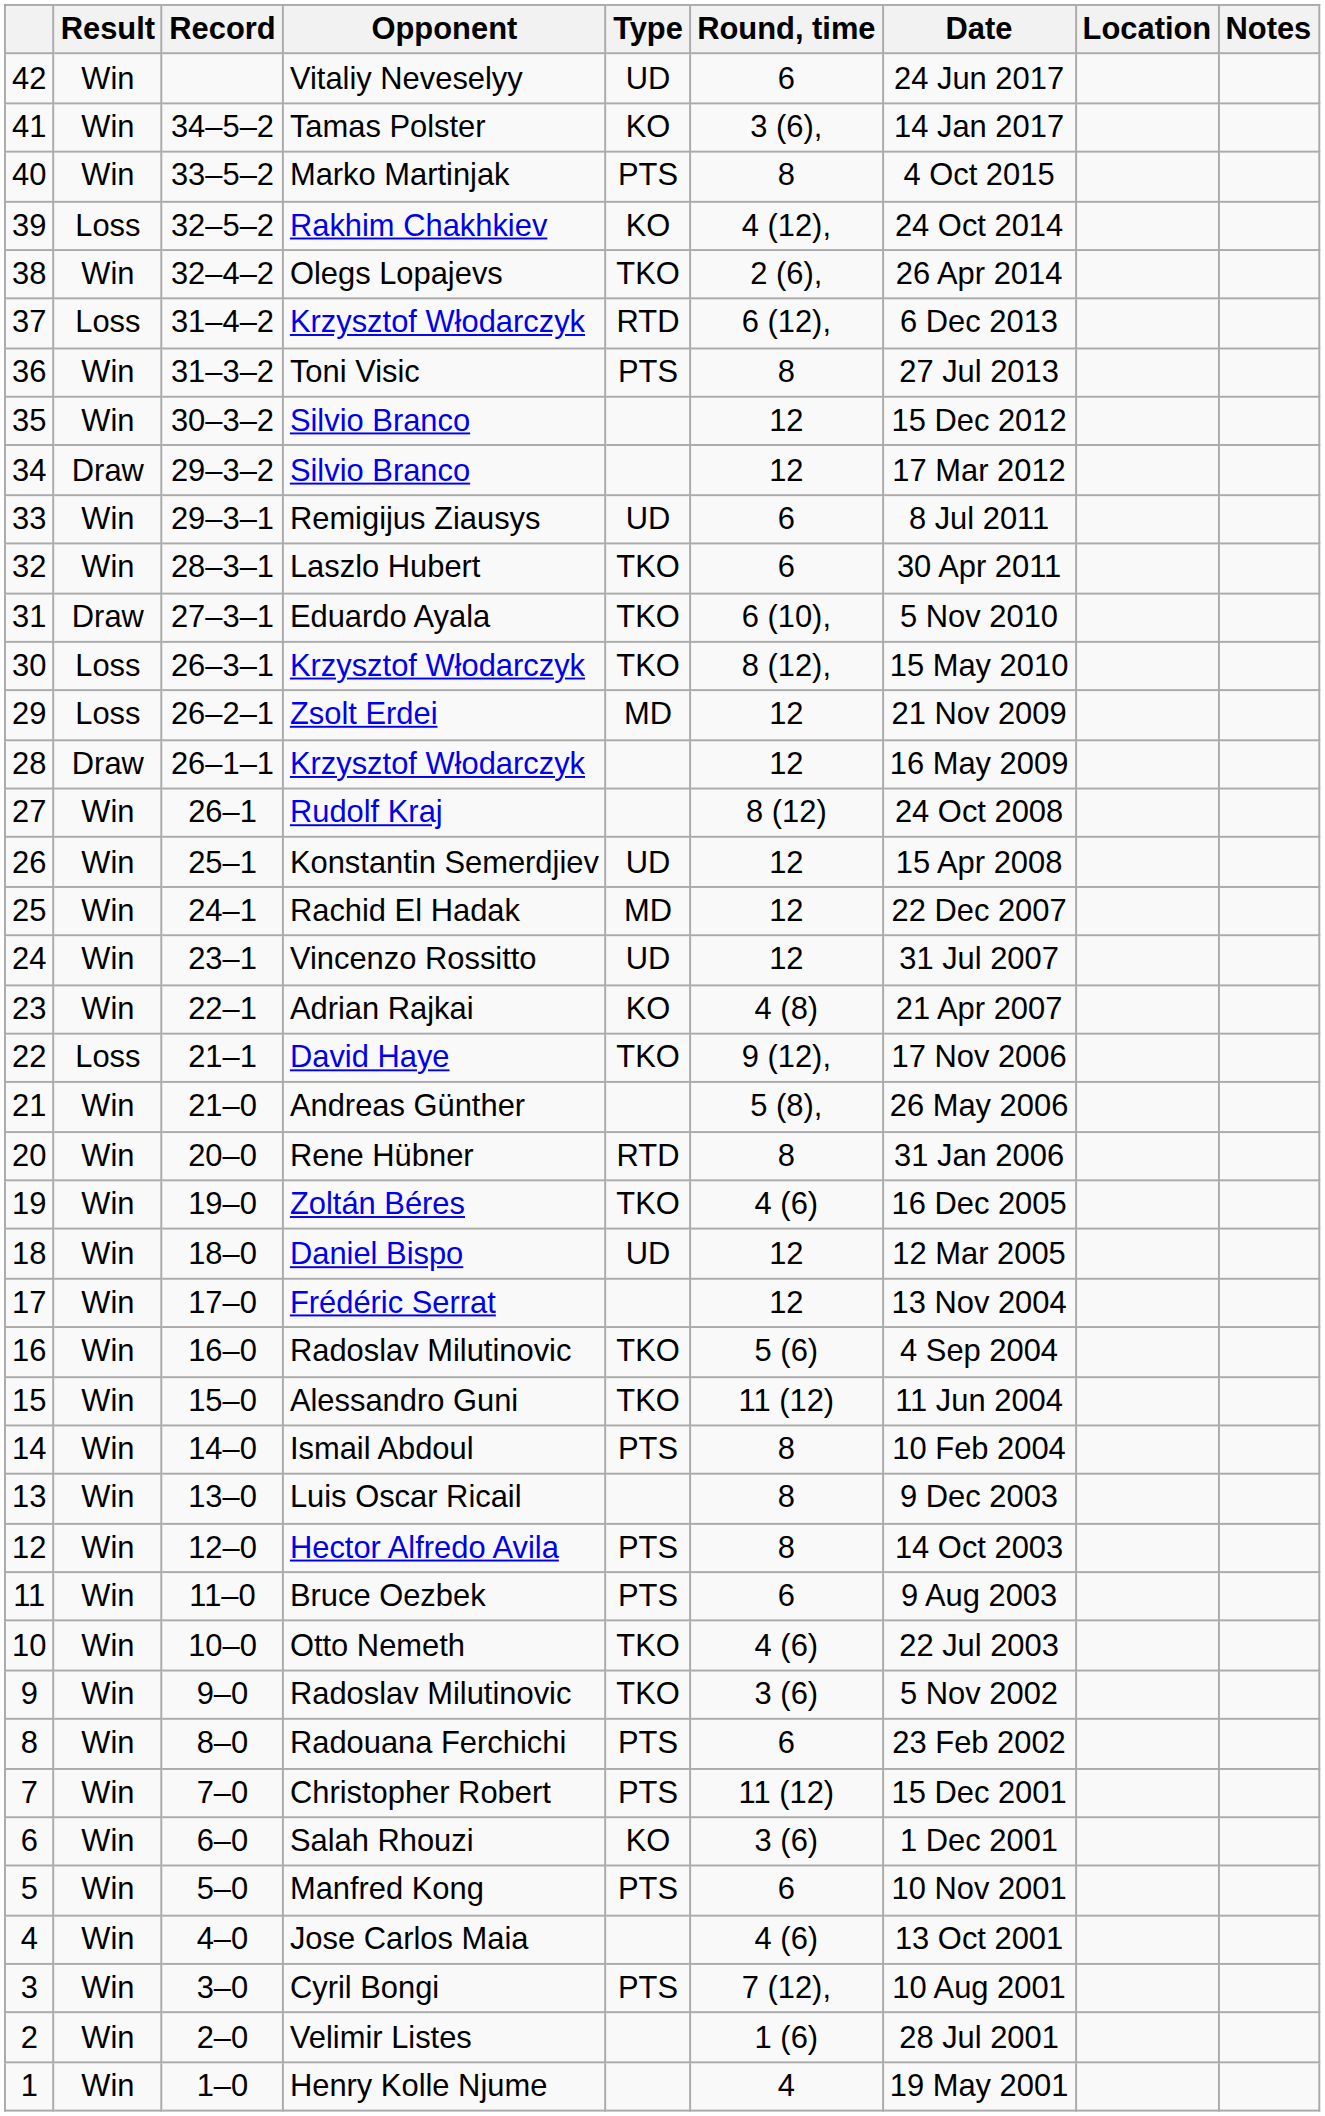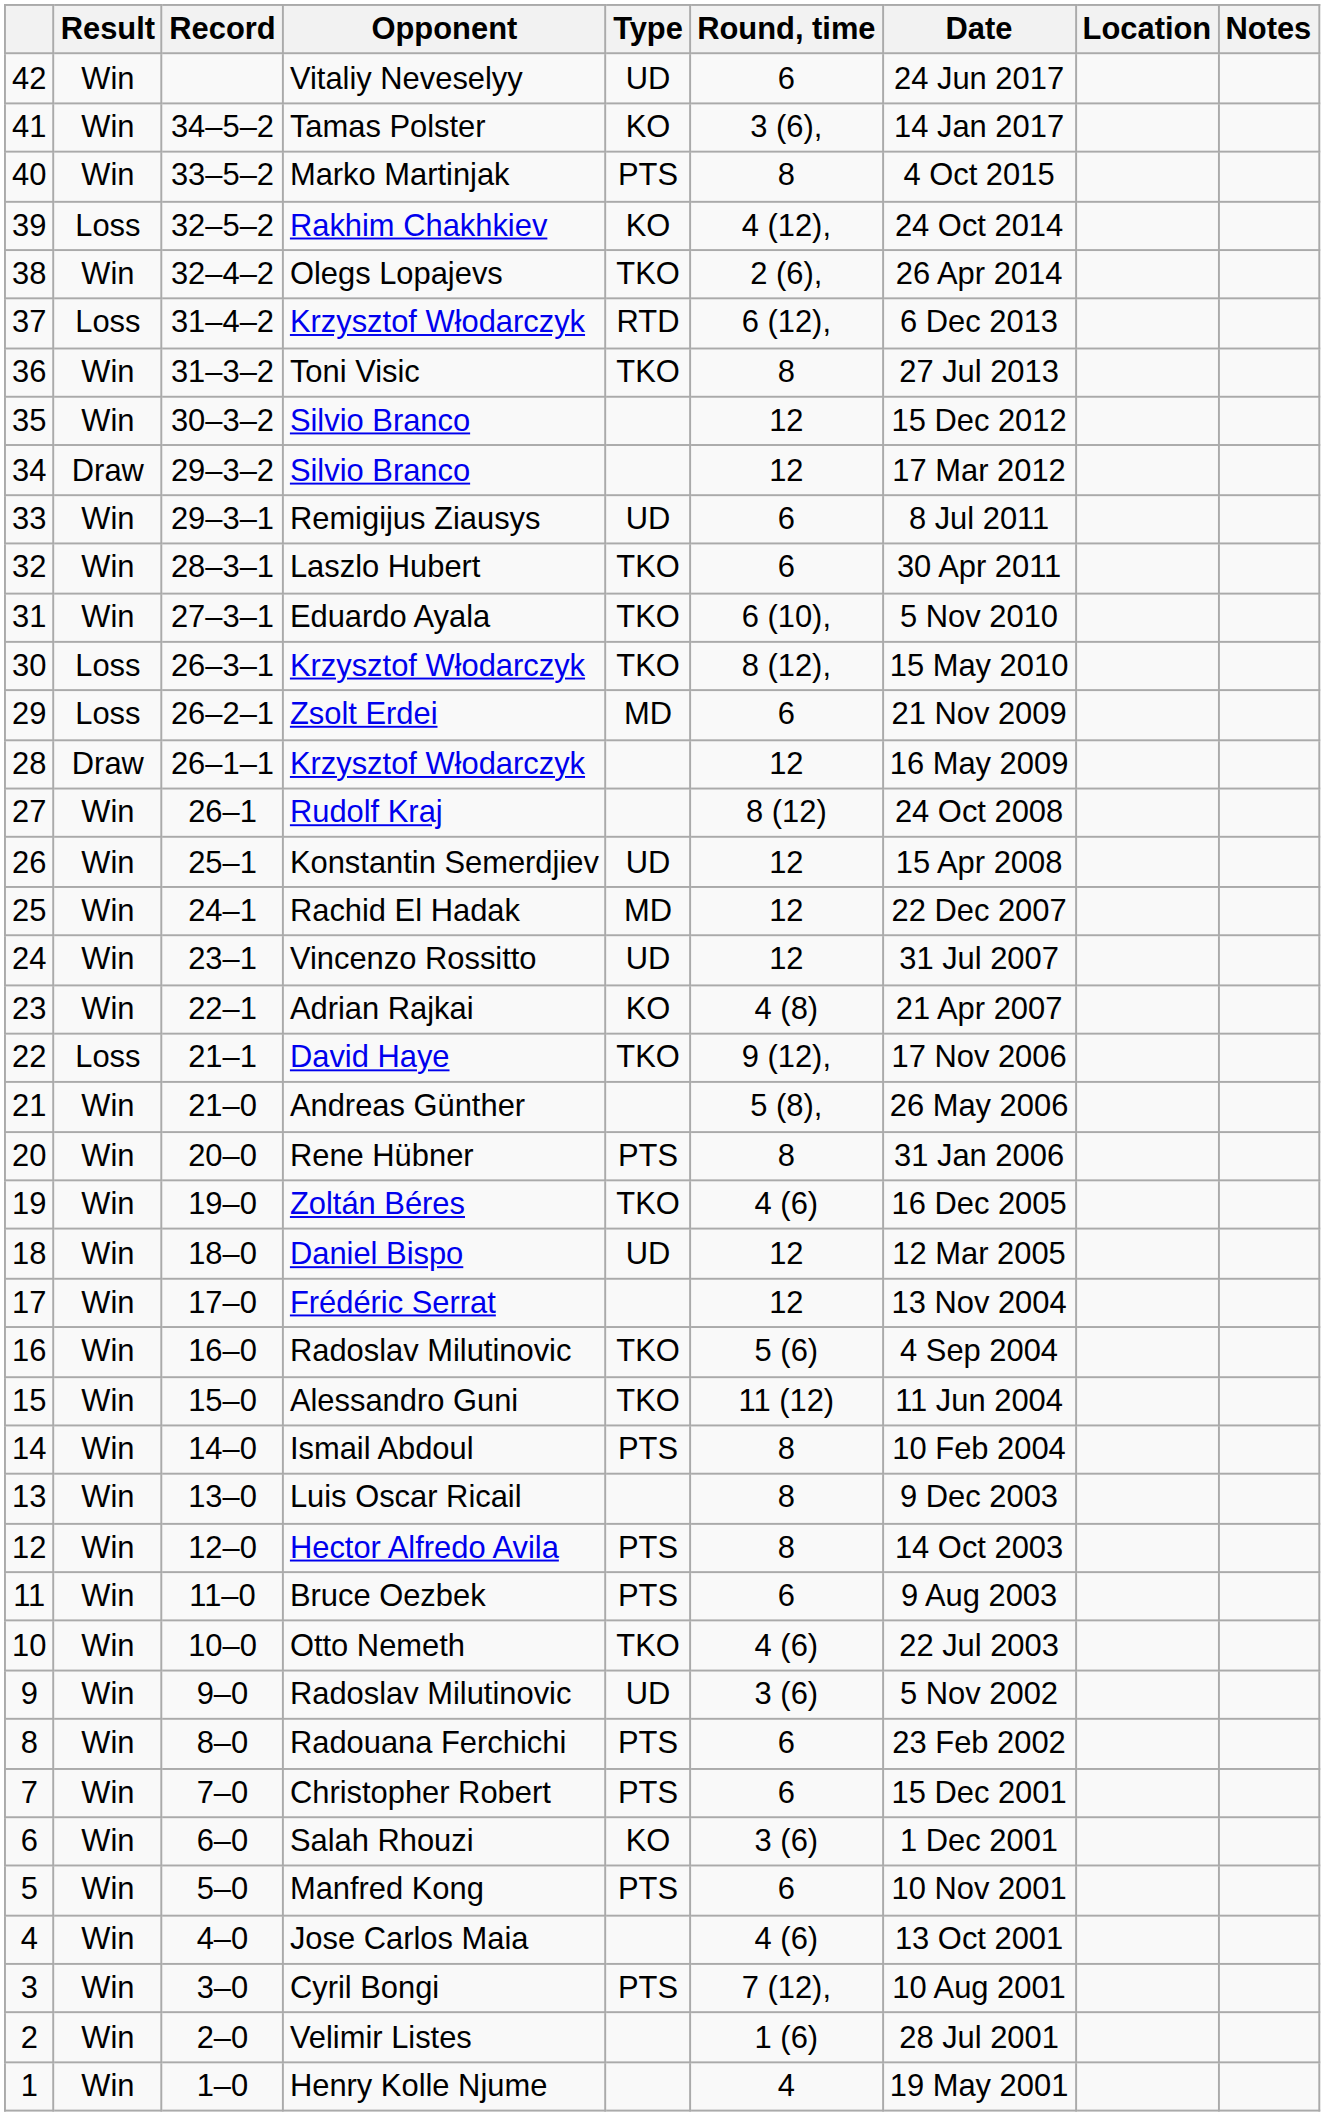Toni Visic | Type: PTS -> TKO
Eduardo Ayala | Result: Draw -> Win
Zsolt Erdei | Round, time: 12 -> 6
Rene Hübner | Type: RTD -> PTS
9 / Radoslav Milutinovic | Type: TKO -> UD
Christopher Robert | Round, time: 11 (12) -> 6
